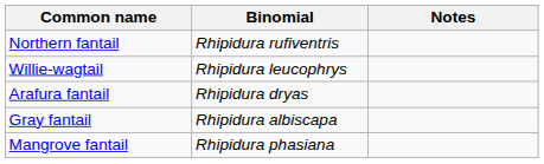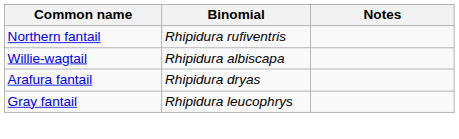Willie-wagtail | Binomial: Rhipidura leucophrys -> Rhipidura albiscapa
Gray fantail | Binomial: Rhipidura albiscapa -> Rhipidura leucophrys
- row: Mangrove fantail | Rhipidura phasiana
